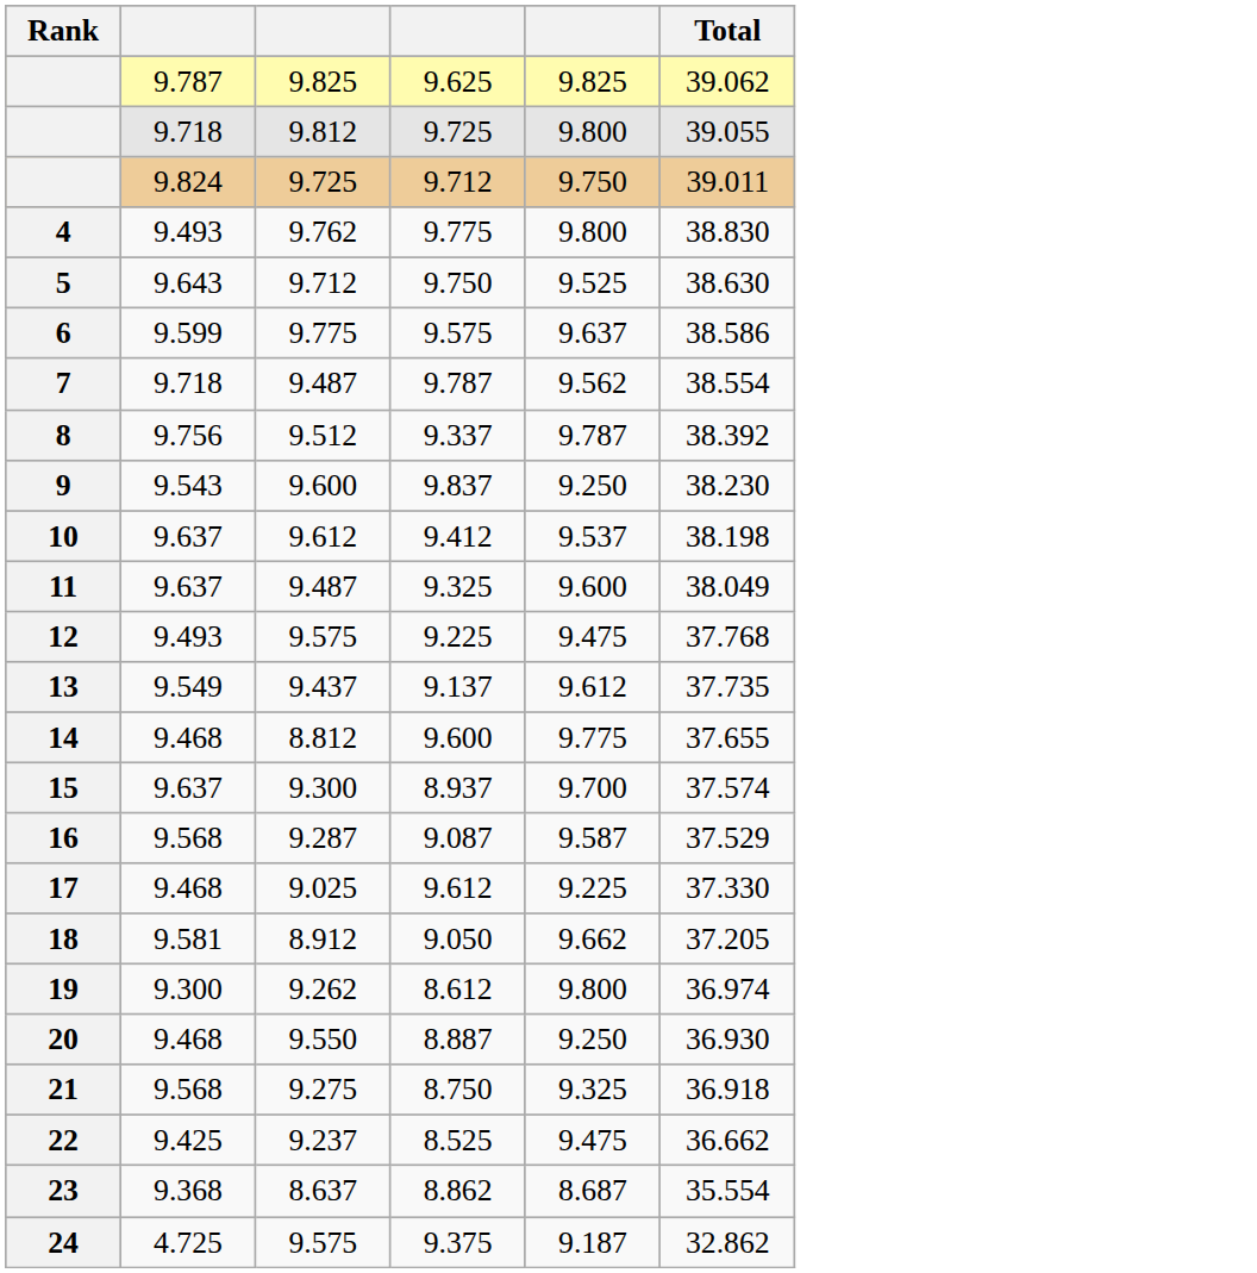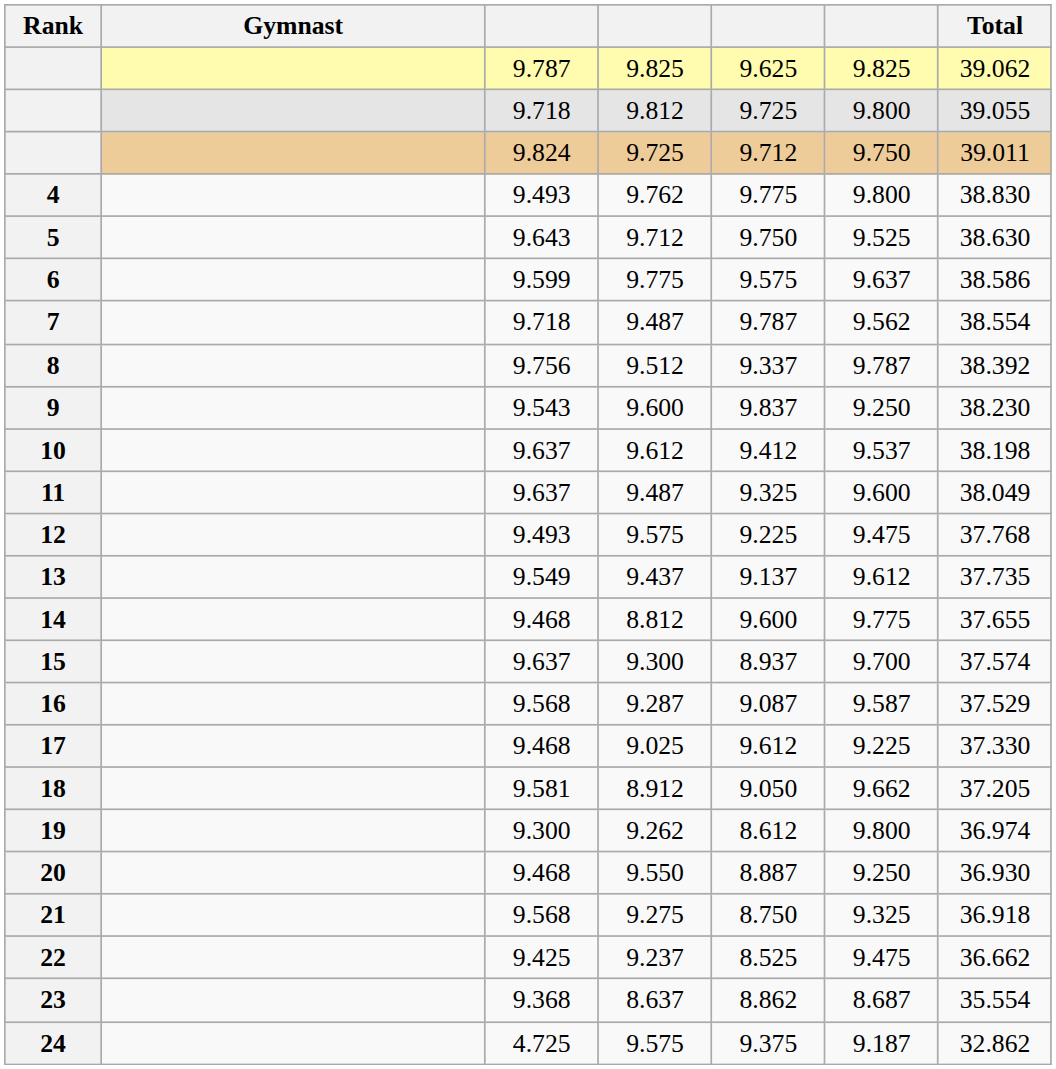+ column: Gymnast
